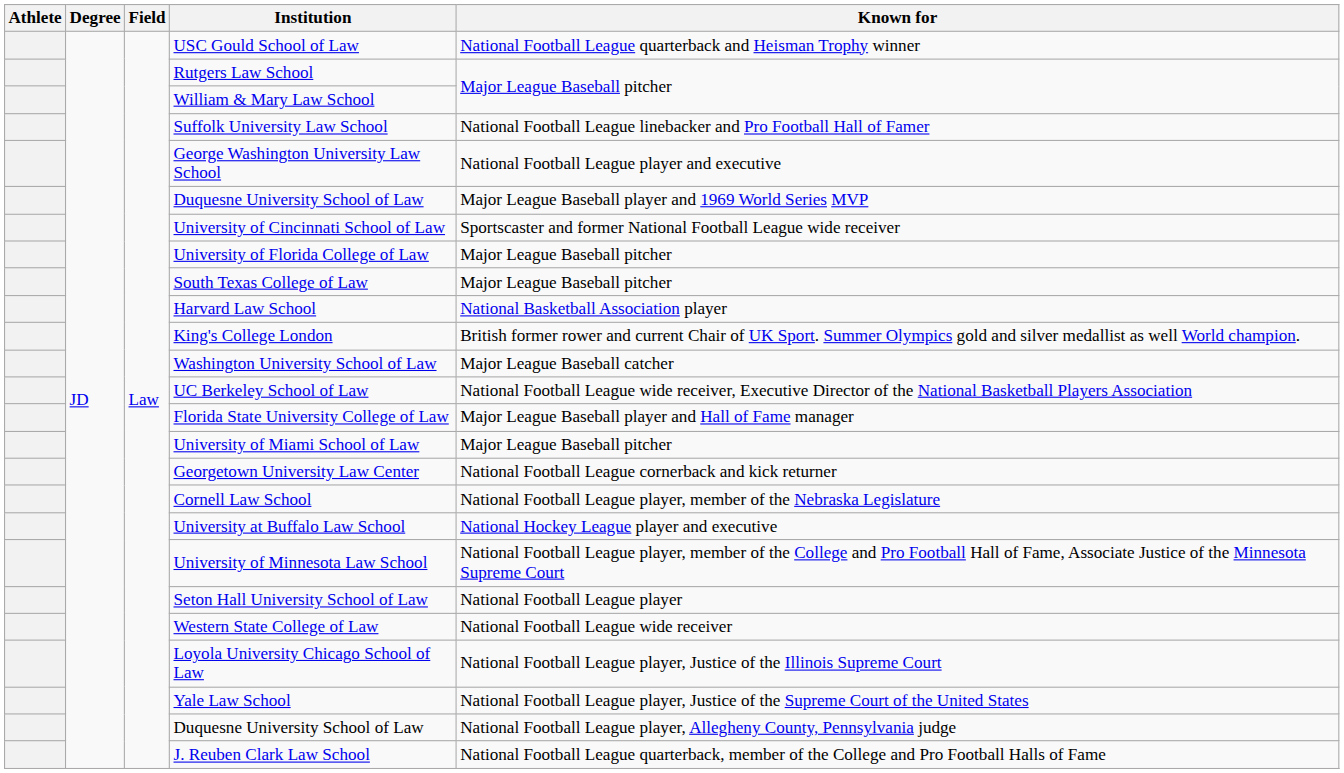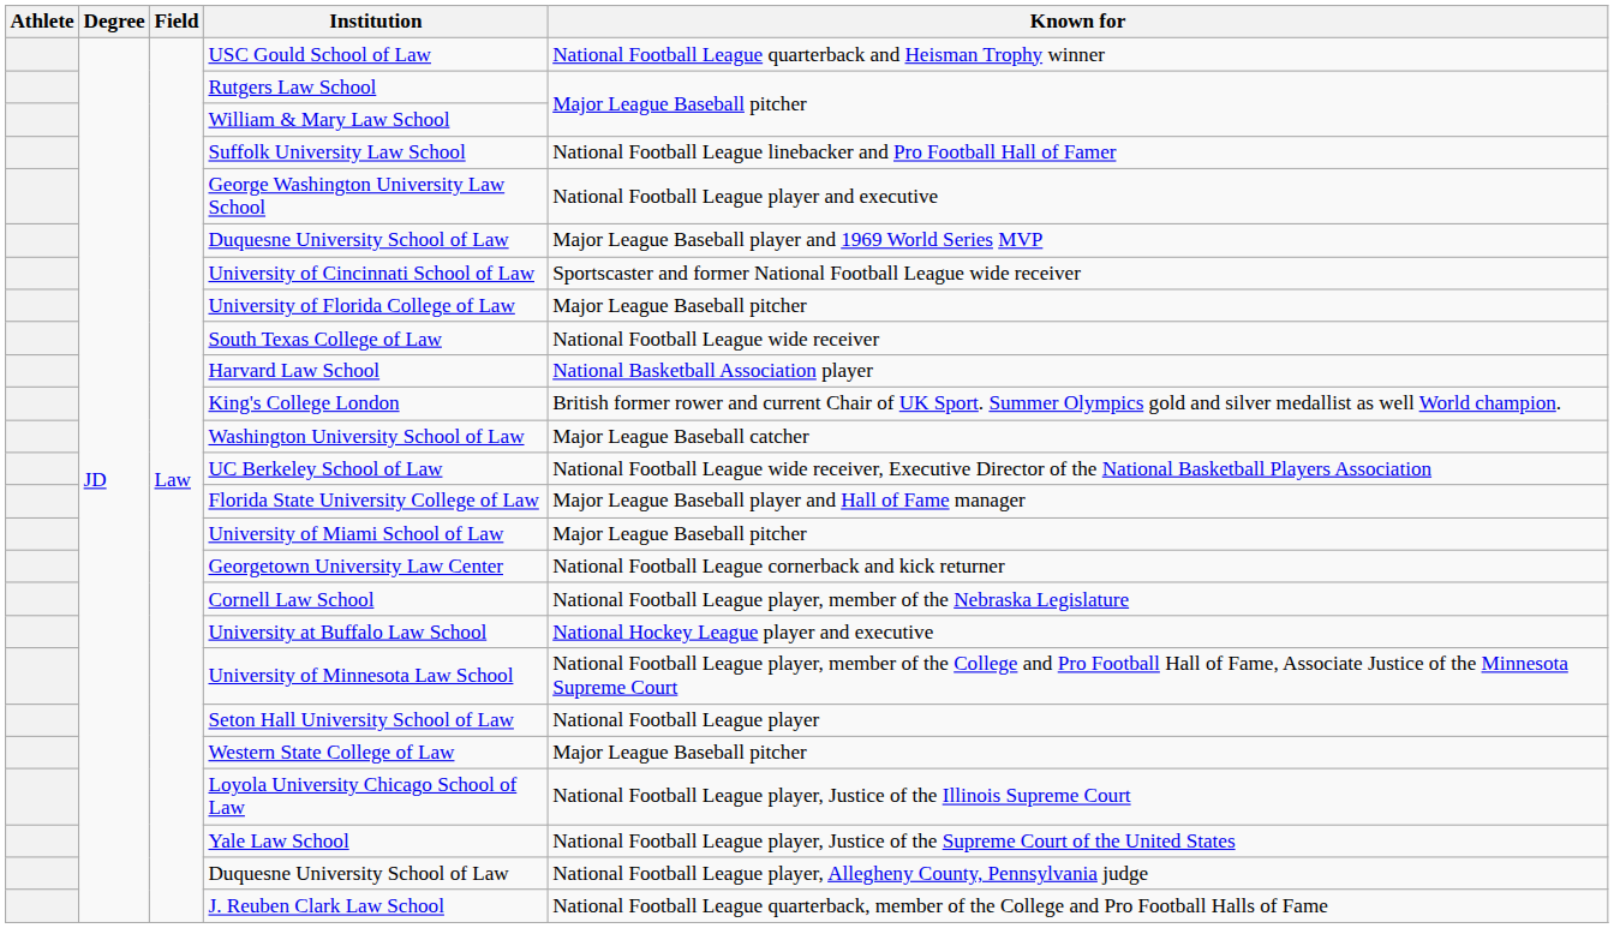South Texas College of Law | Known for: Major League Baseball pitcher -> National Football League wide receiver
Western State College of Law | Known for: National Football League wide receiver -> Major League Baseball pitcher
